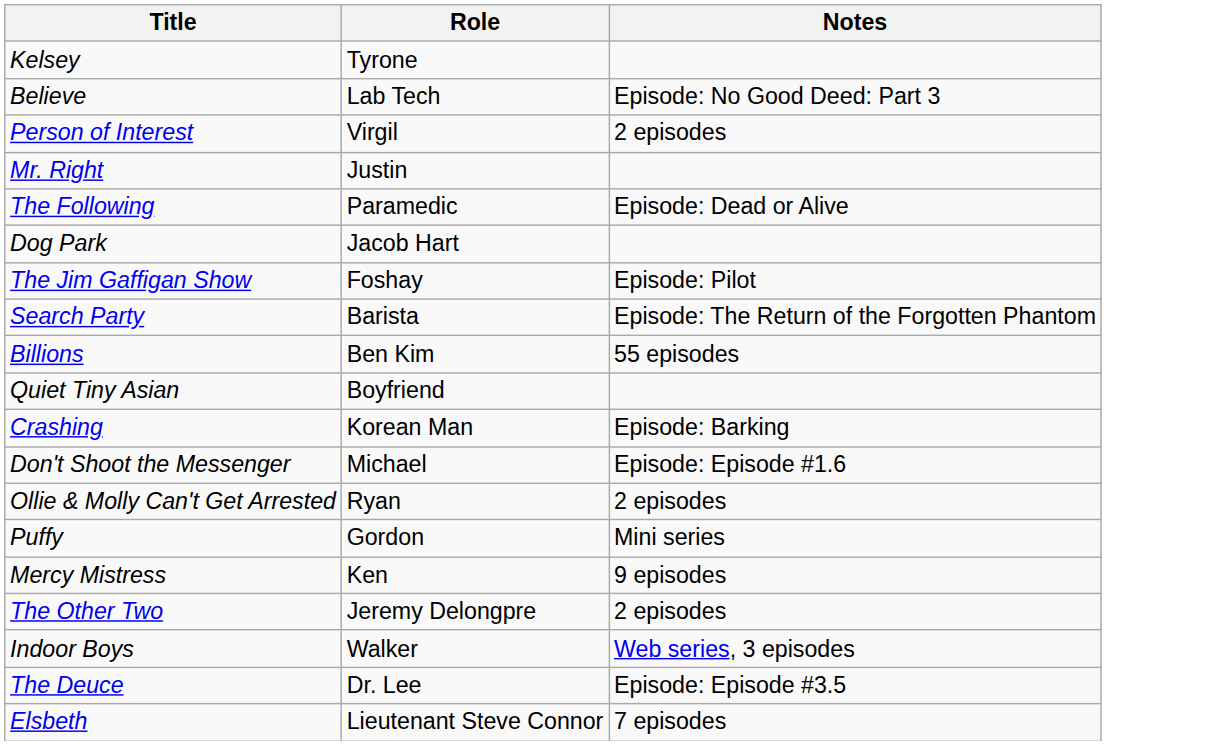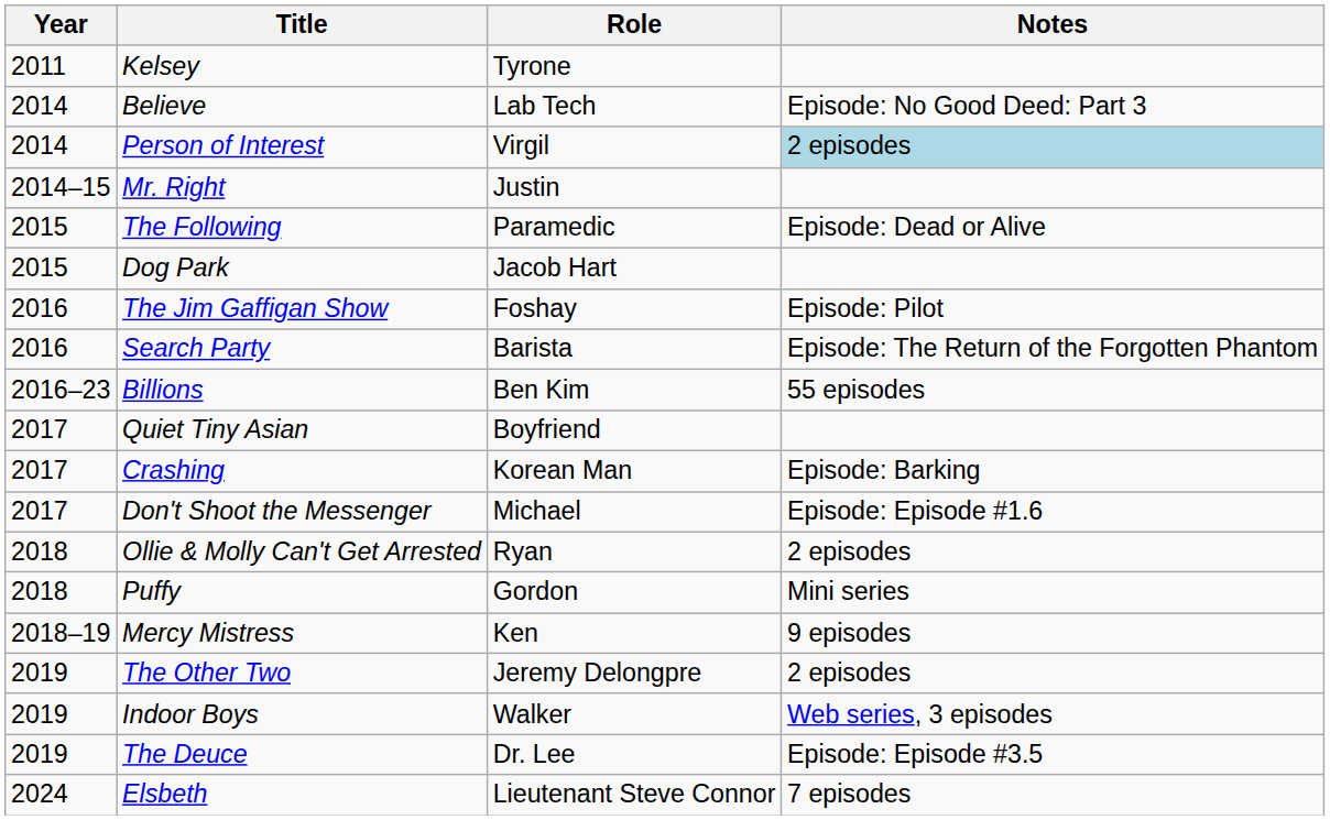+ column: Year | 2011 | 2014 | 2014 | 2014–15 | 2015 | 2015 | 2016 | 2016 | 2016–23 | 2017 | 2017 | 2017 | 2018 | 2018 | 2018–19 | 2019 | 2019 | 2019 | 2024
Person of Interest | Notes: no background -> lightblue background
